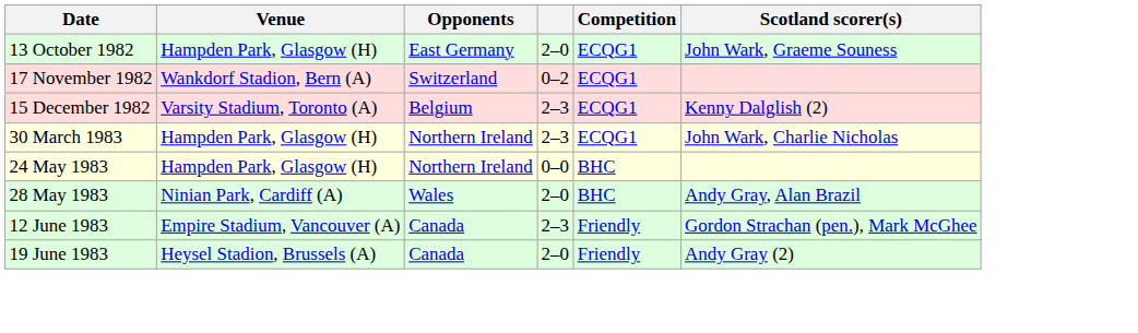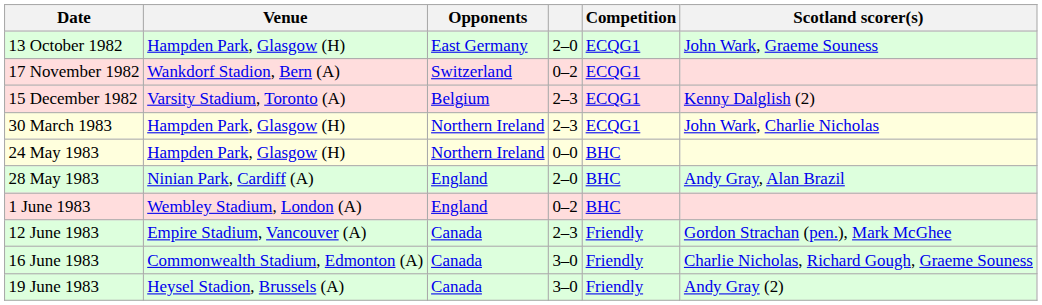28 May 1983 | Opponents: Wales -> England
+ row: 1 June 1983 | Wembley Stadium, London (A) | England | 0–2 | BHC
+ row: 16 June 1983 | Commonwealth Stadium, Edmonton (A) | Canada | 3–0 | Friendly | Charlie Nicholas, Richard Gough, Graeme Souness
19 June 1983 | column 4: 2–0 -> 3–0
